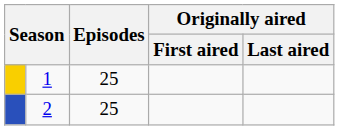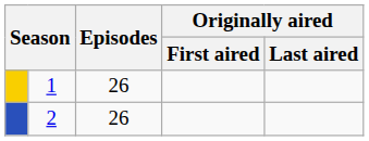1 | Episodes: 25 -> 26
2 | Episodes: 25 -> 26
